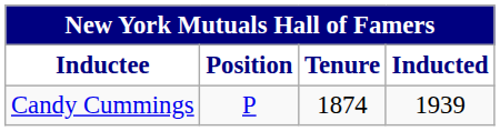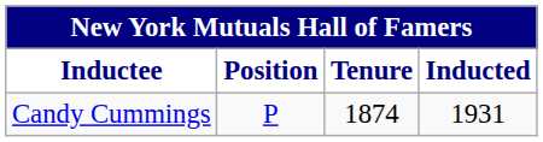Candy Cummings | Inducted: 1939 -> 1931
